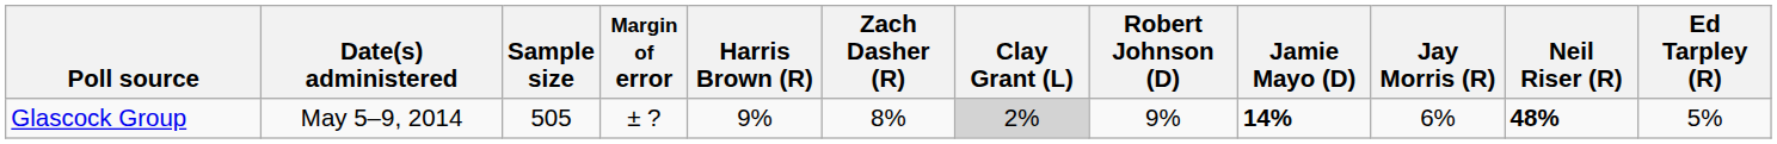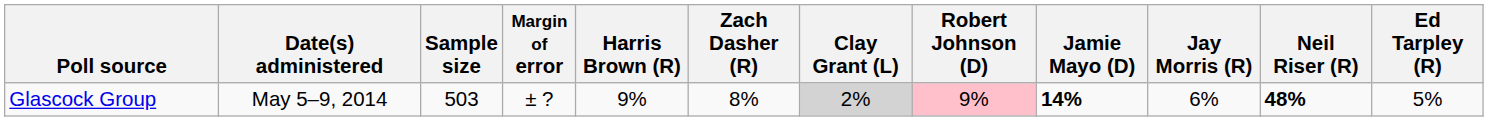Glascock Group | Sample size: 505 -> 503
Glascock Group | Robert Johnson (D): no background -> pink background
